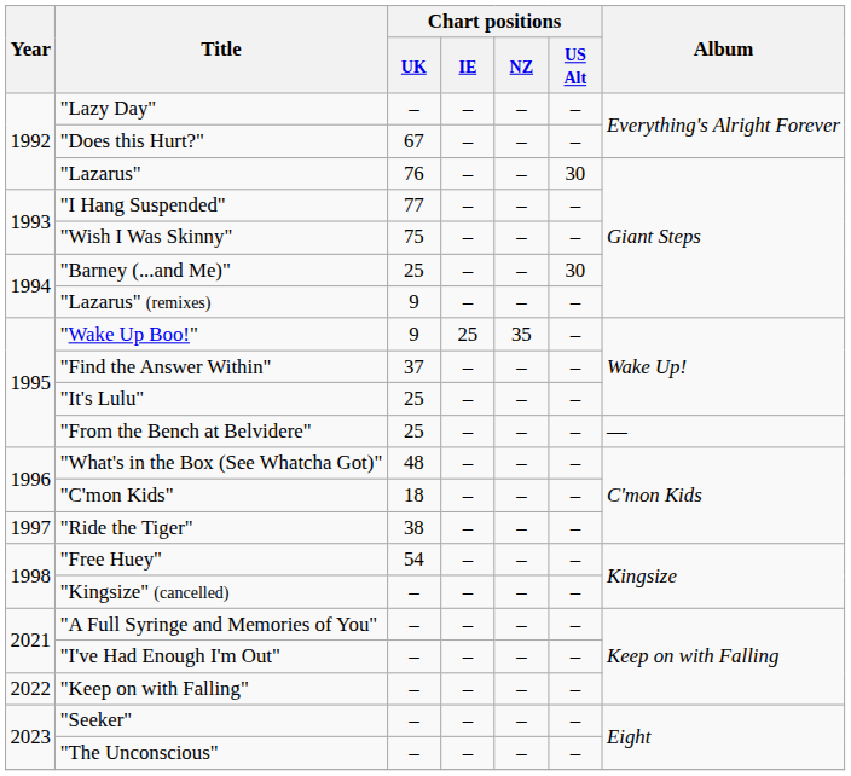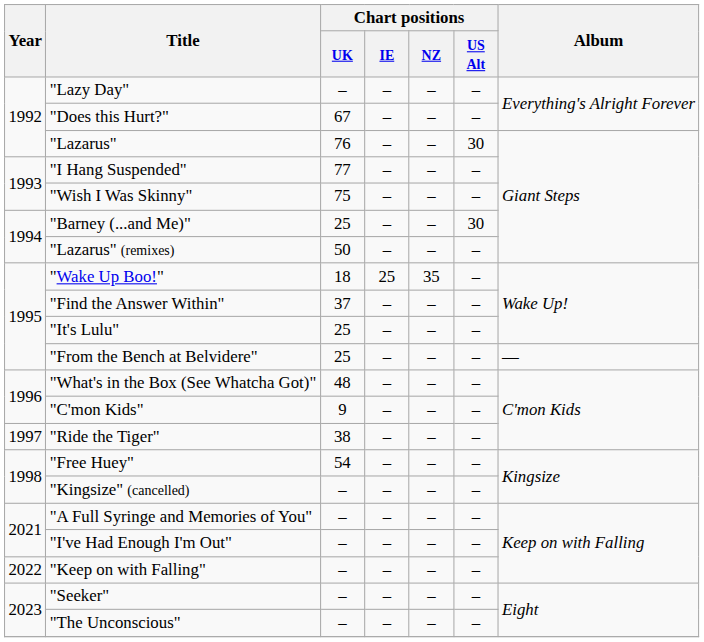"Lazarus" (remixes) | Chart positions / UK: 9 -> 50
"Wake Up Boo!" | Chart positions / UK: 9 -> 18
"C'mon Kids" | Chart positions / UK: 18 -> 9
